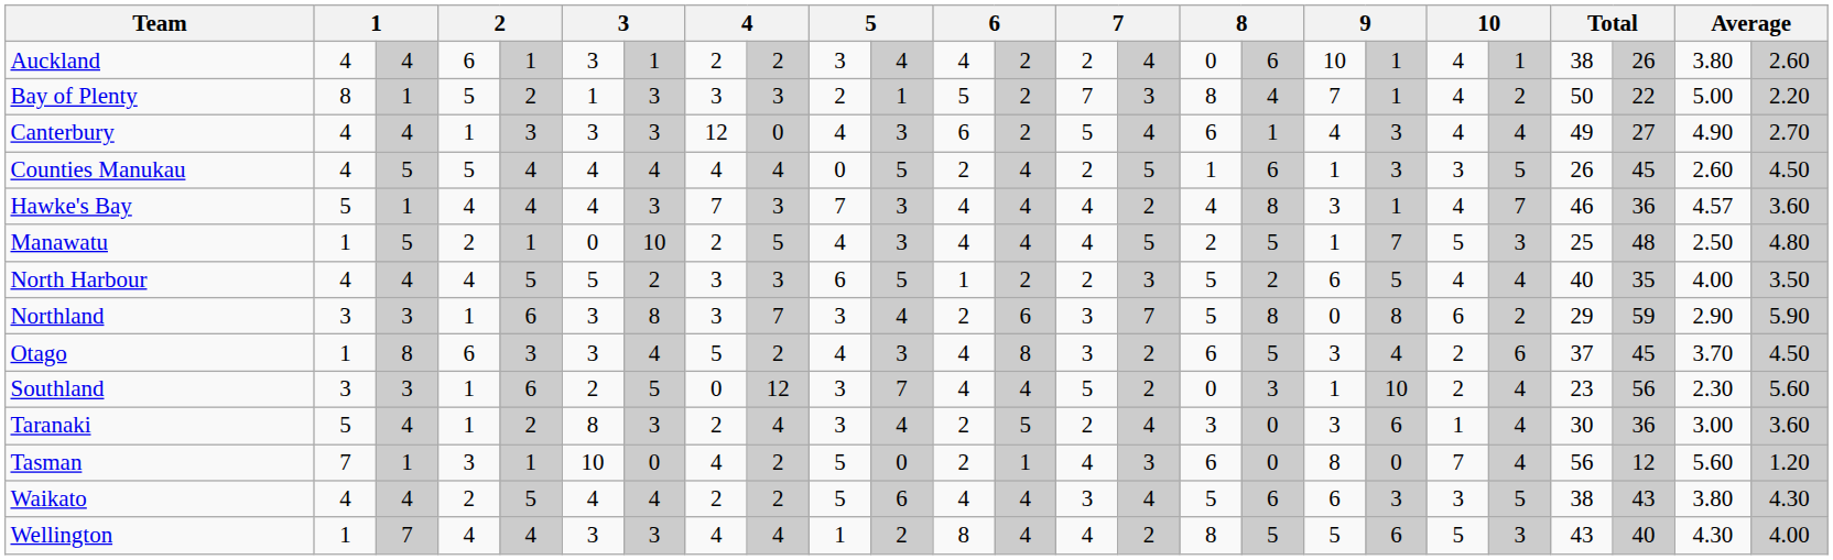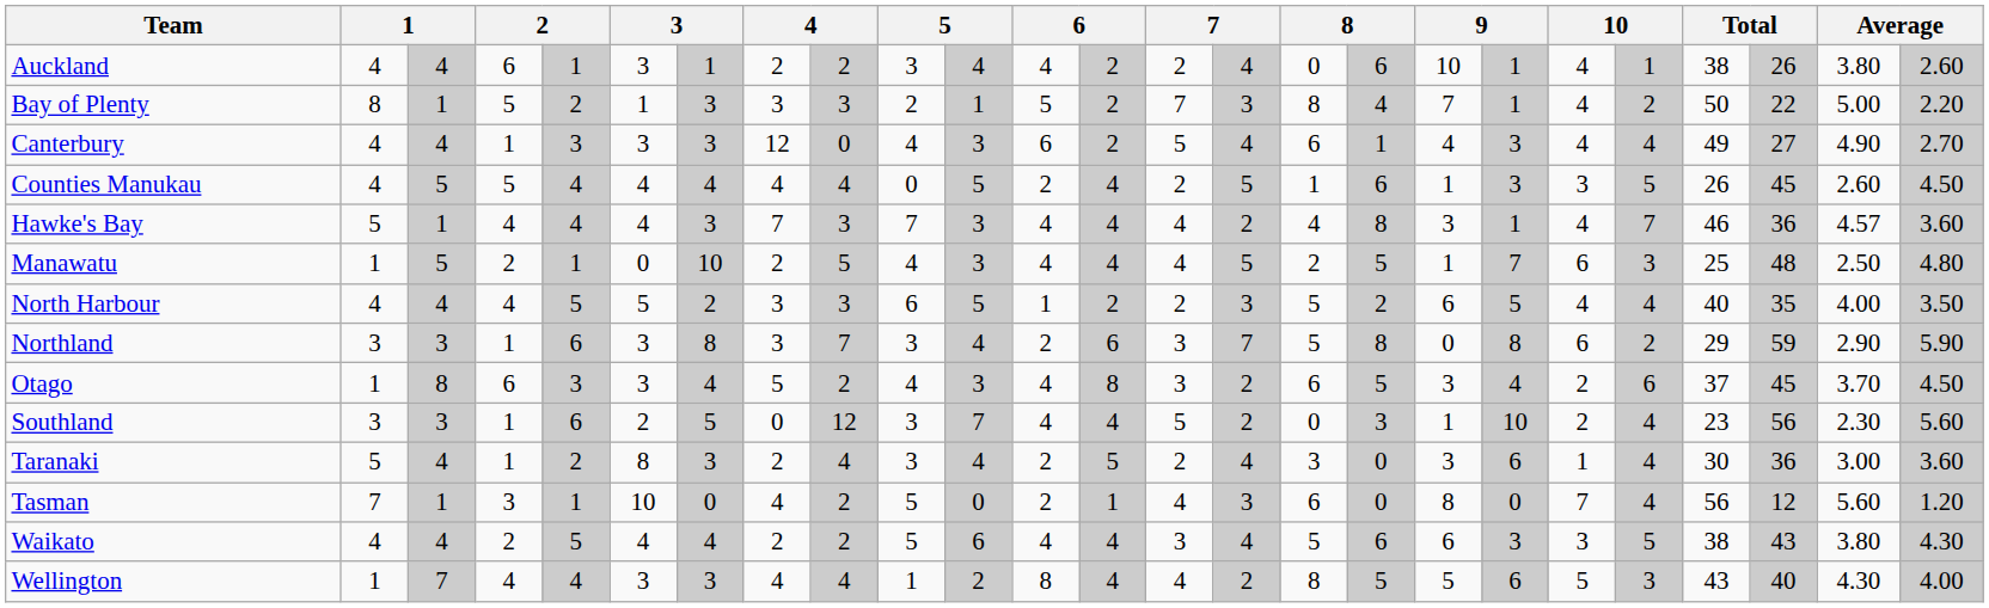Manawatu | column 20: 5 -> 6
